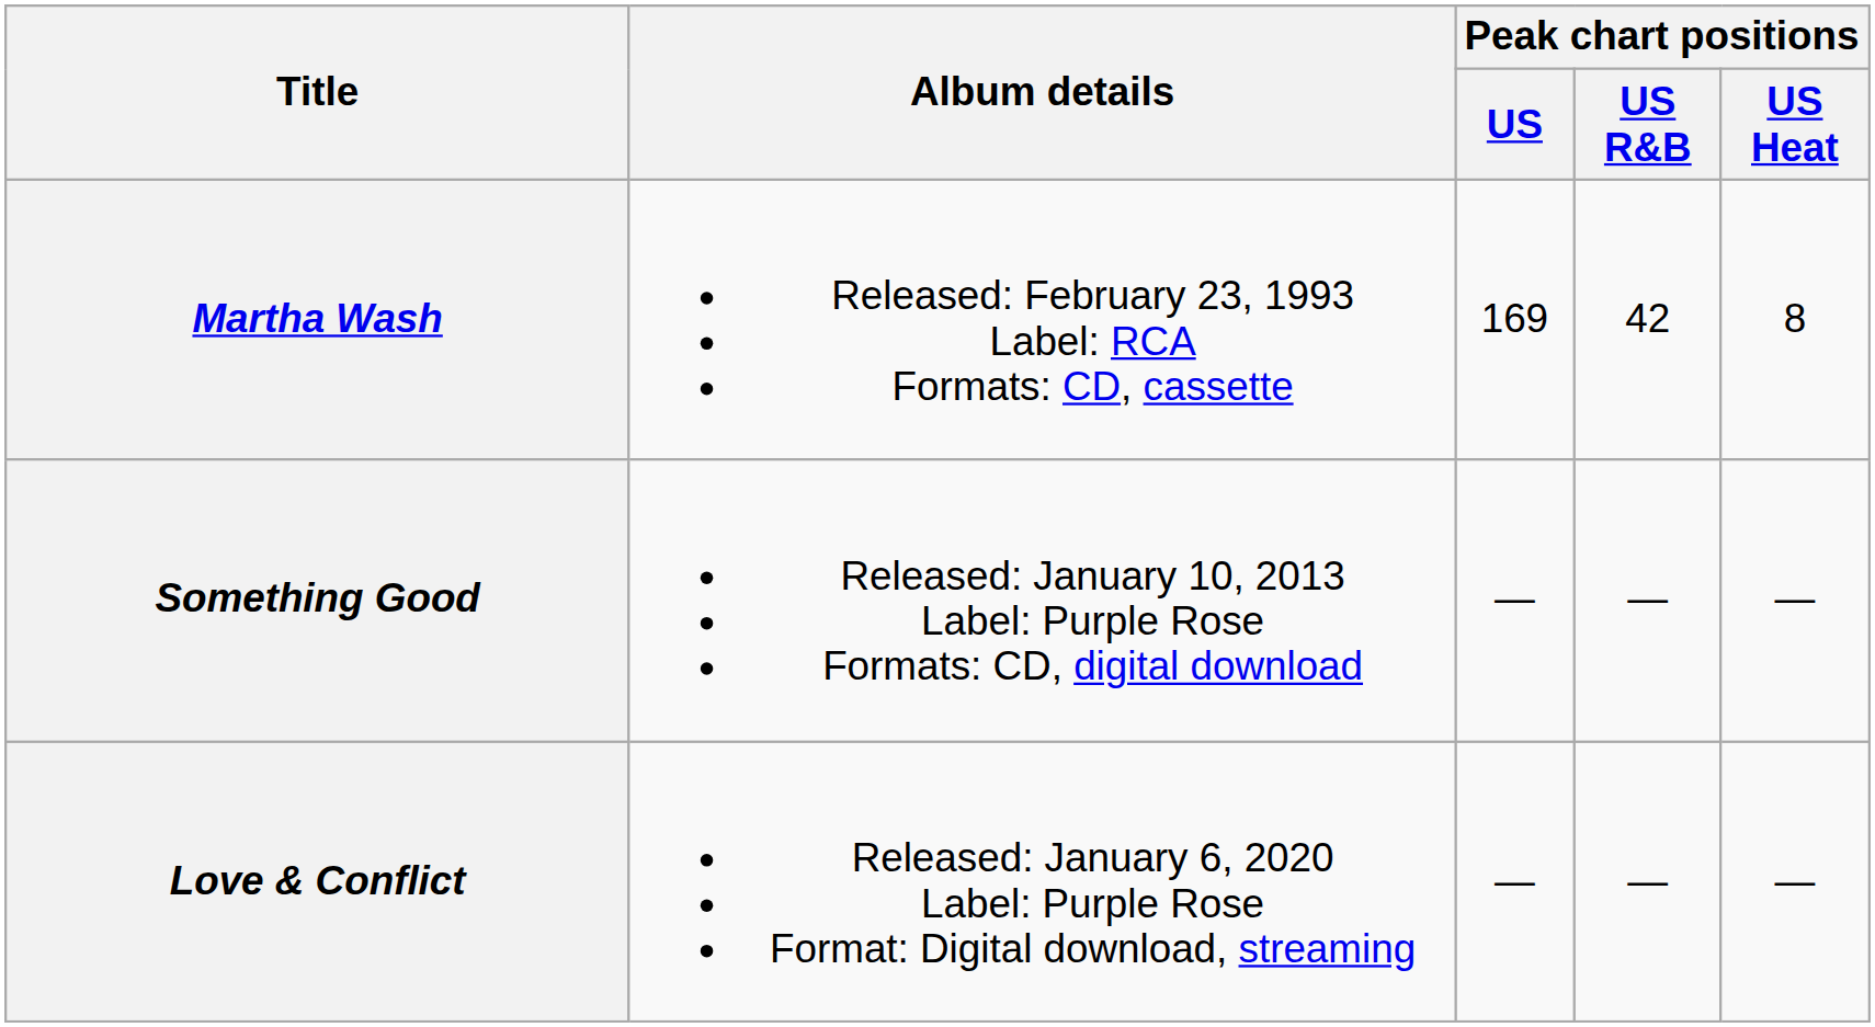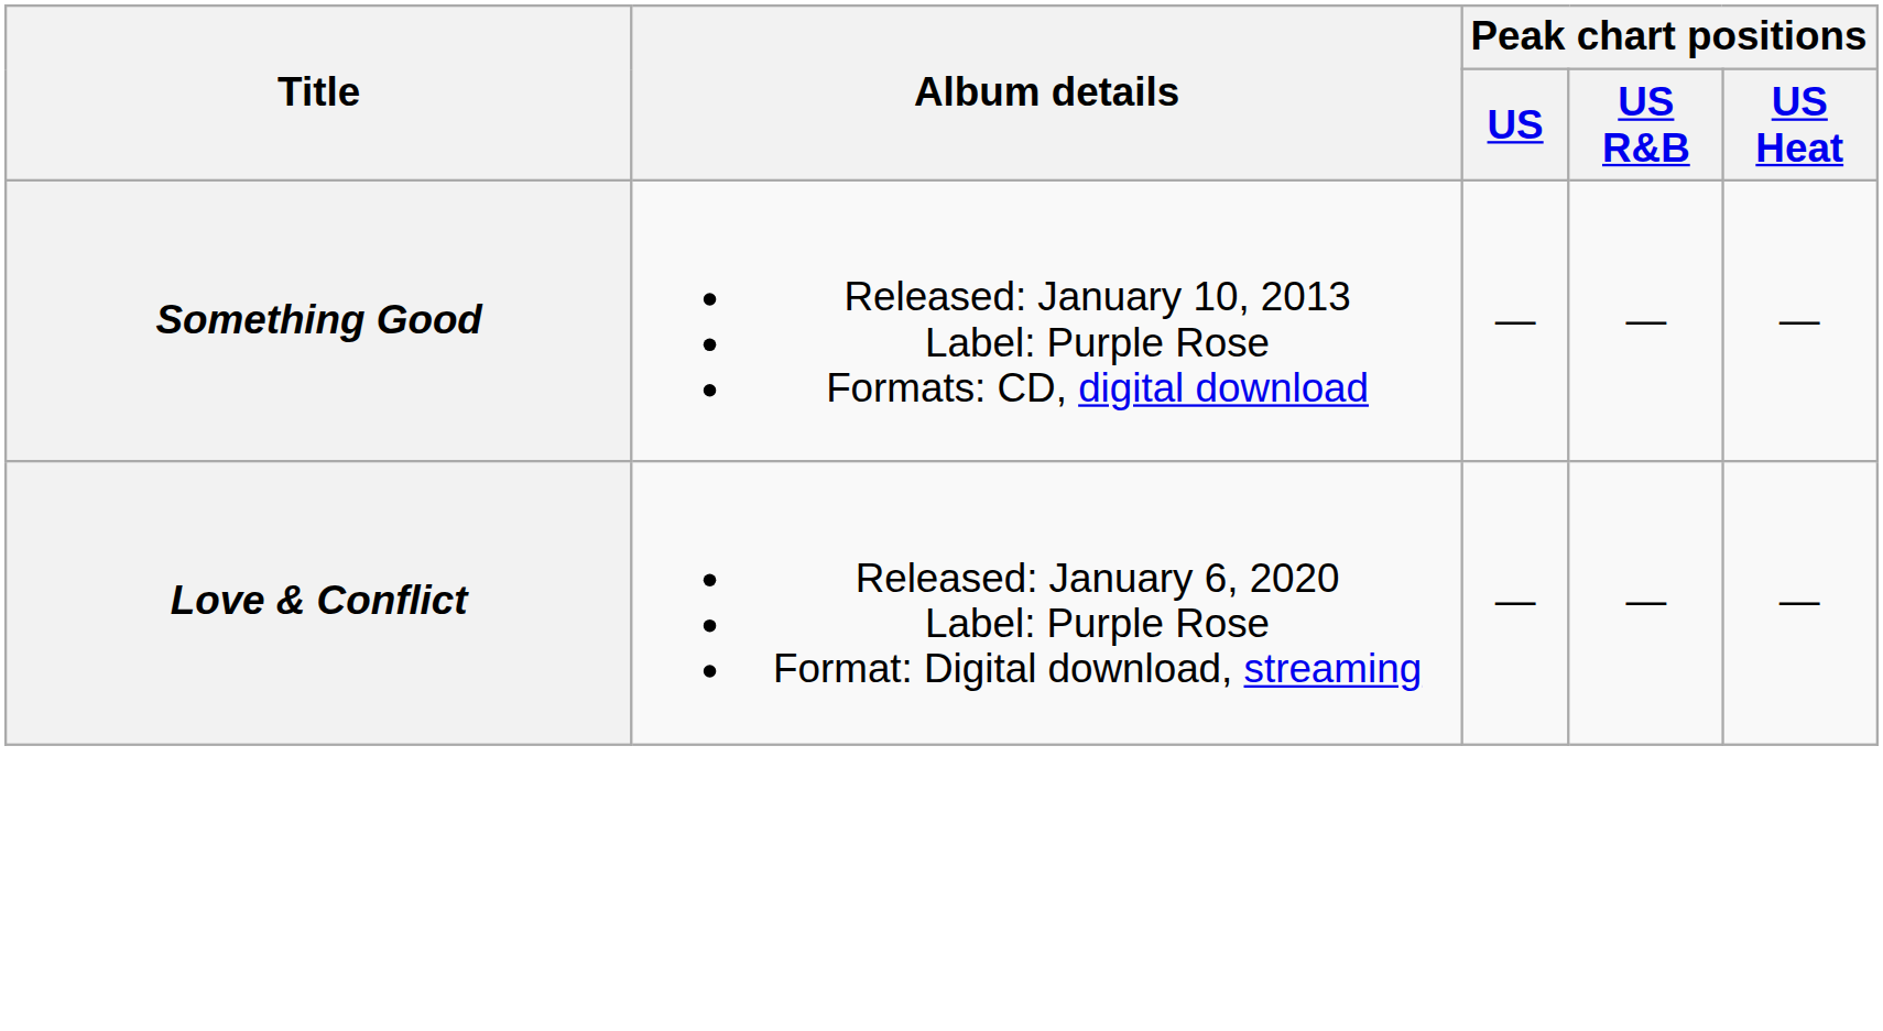- row: Martha Wash | Released: February 23, 1993 Label: RCA Formats: CD, cassette | 169 | 42 | 8
